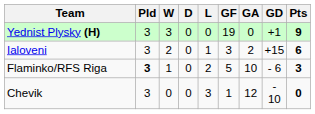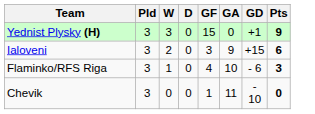- column: L | 0 | 1 | 2 | 3
Yednist Plysky (H) | GF: 19 -> 15
Ialoveni | GA: 2 -> 9
Flaminko/RFS Riga | Pld: bold -> normal
Flaminko/RFS Riga | GF: 5 -> 4
Chevik | GA: 12 -> 11
